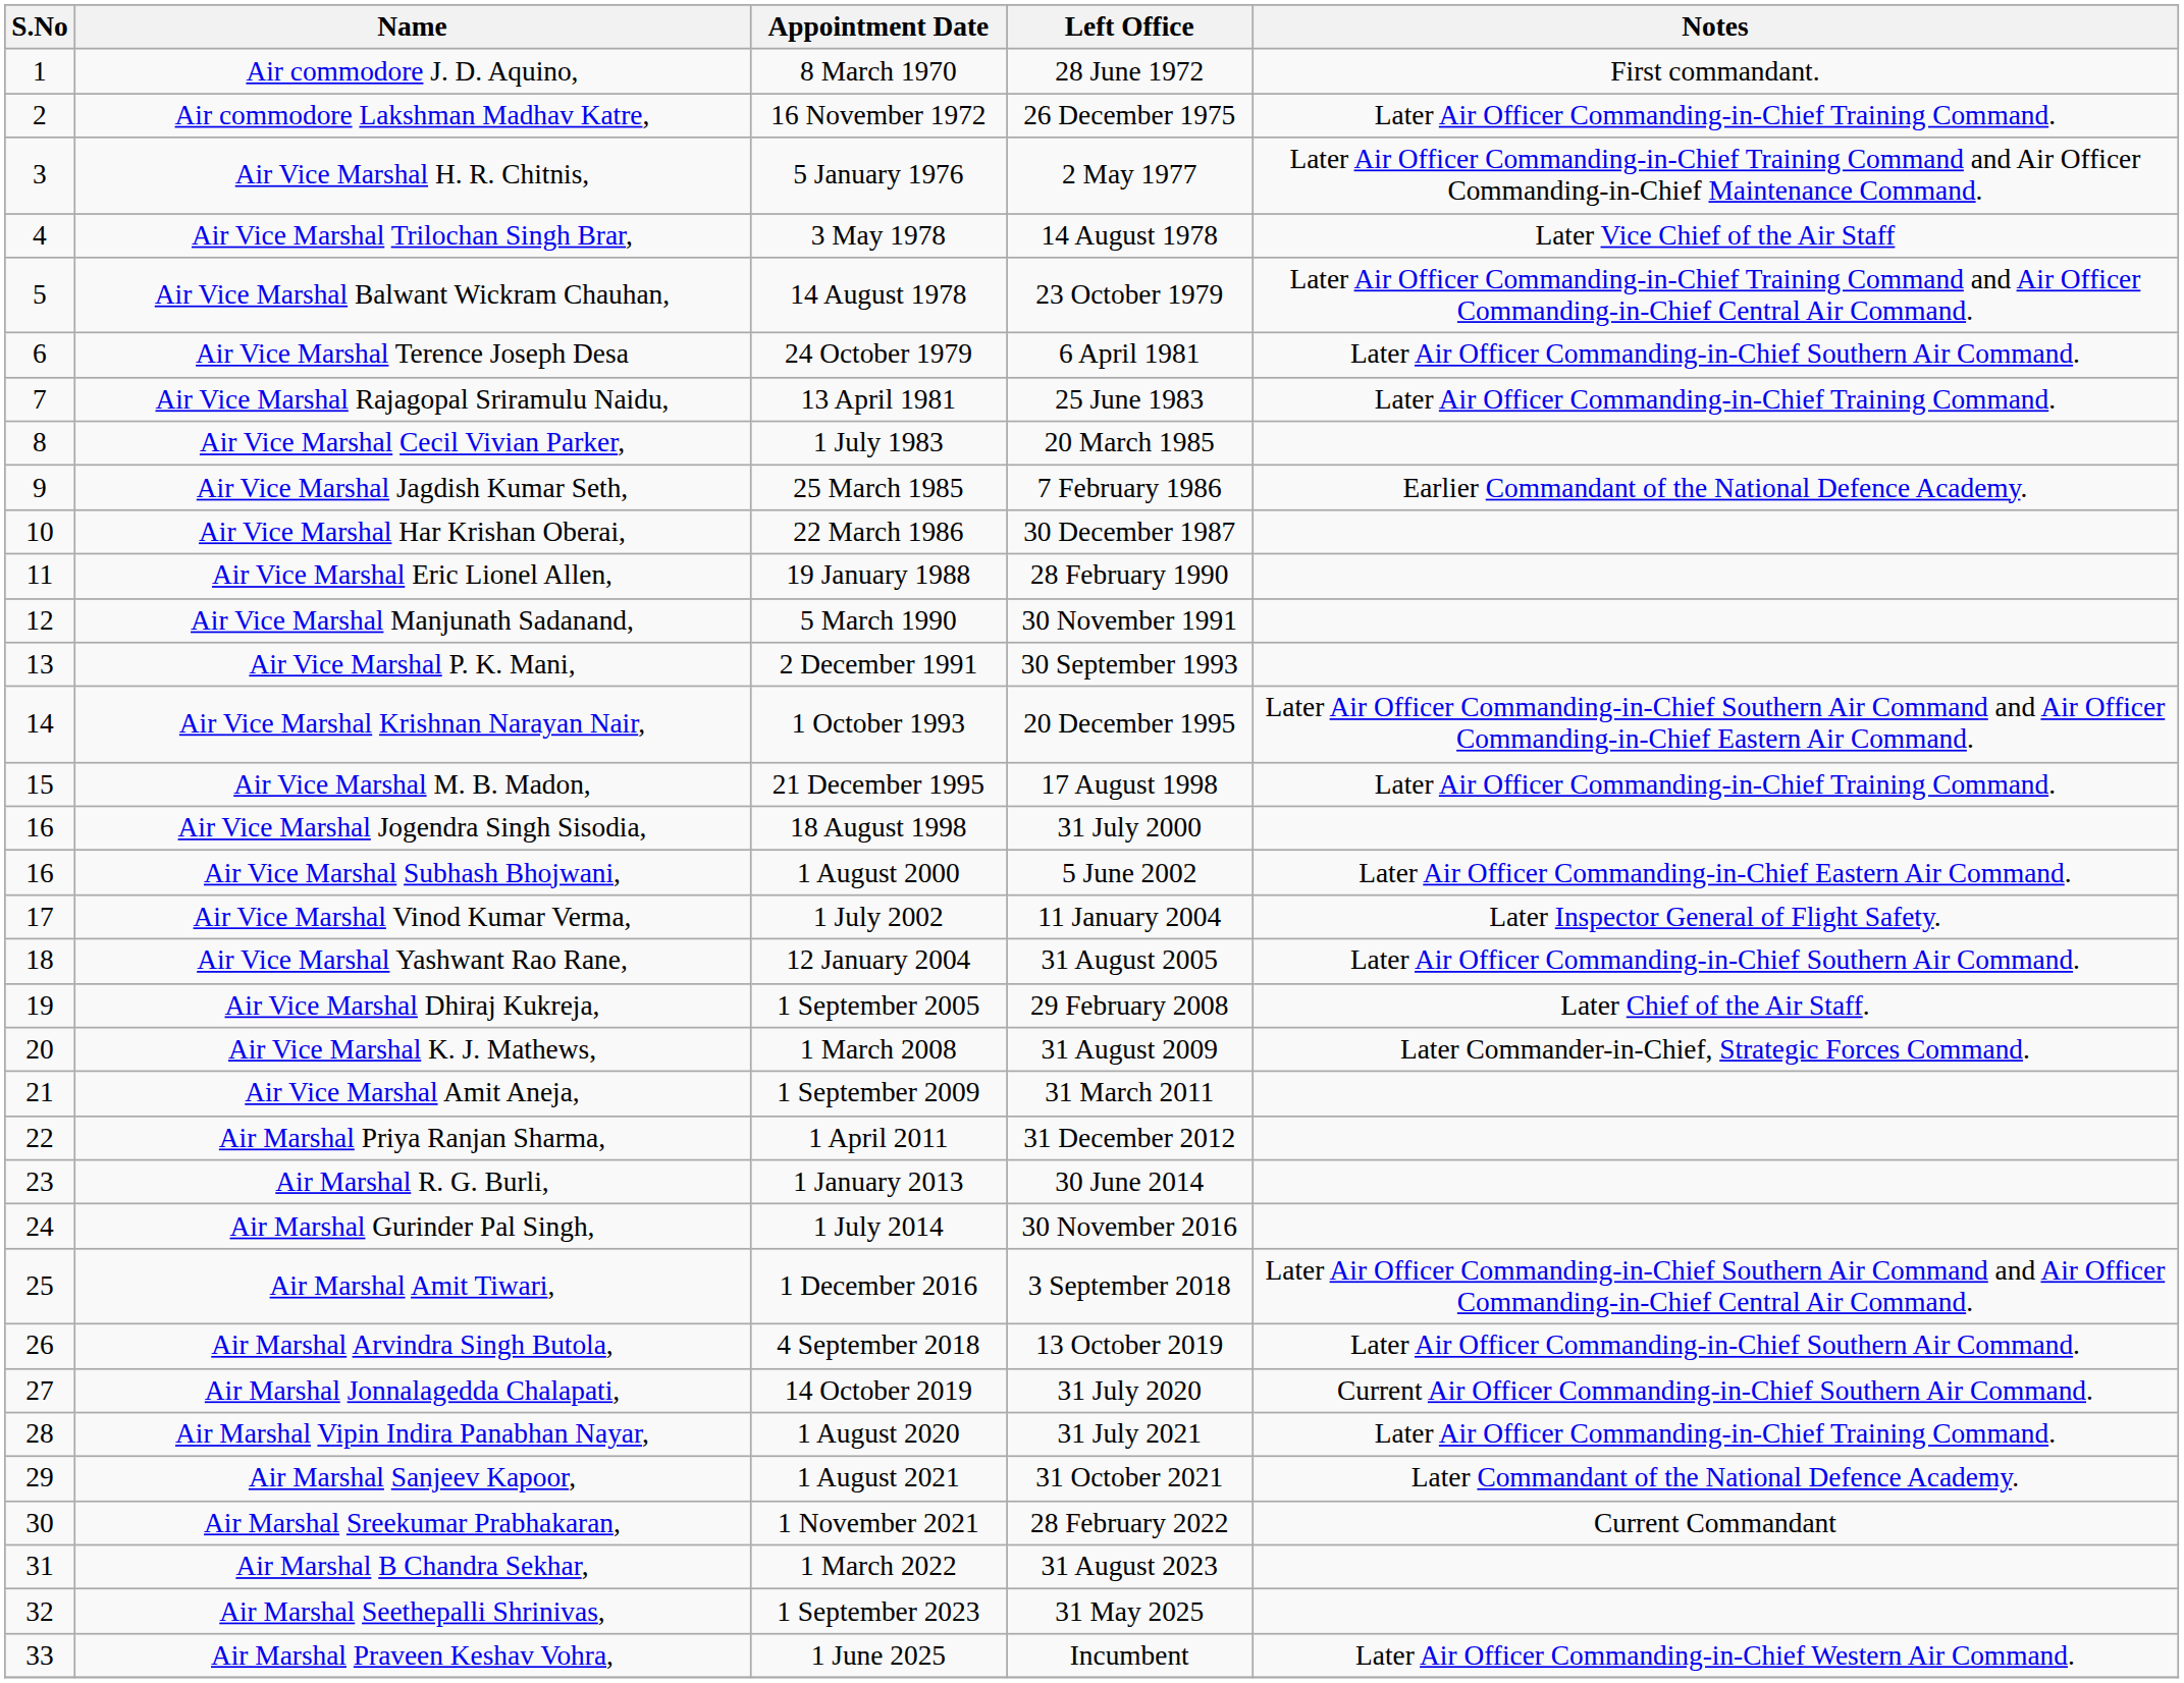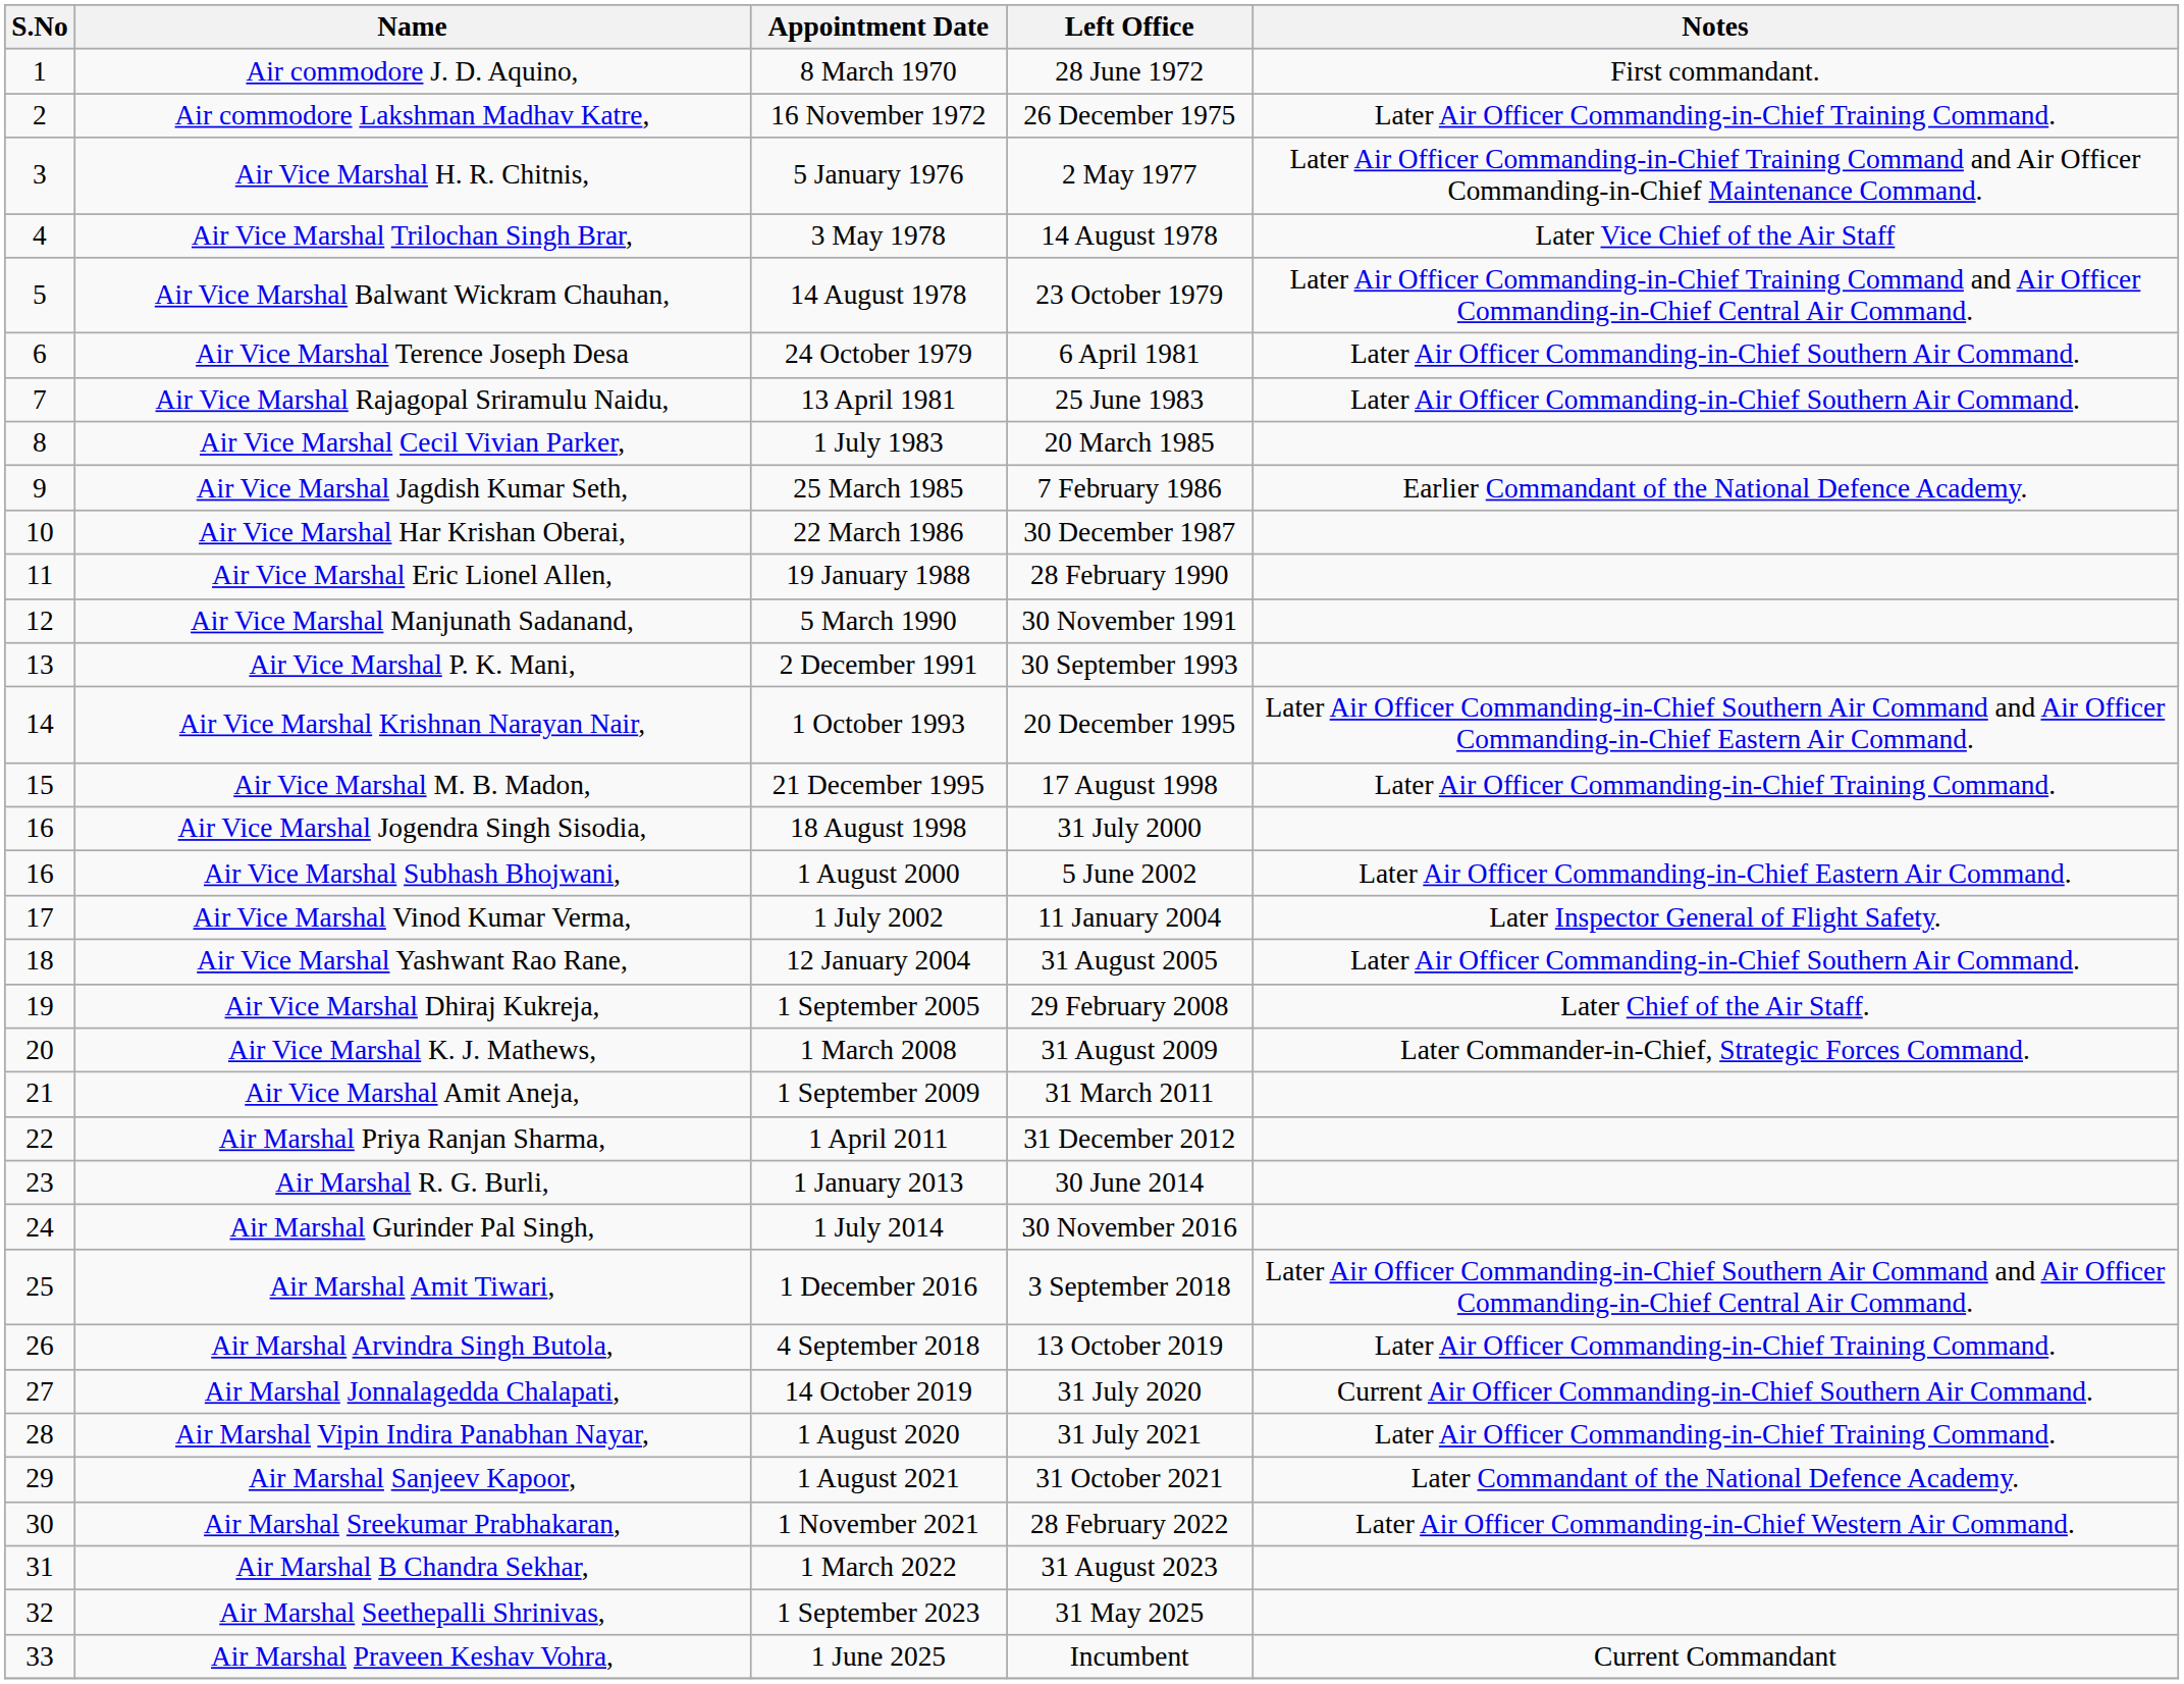Air Vice Marshal Rajagopal Sriramulu Naidu, | Notes: Later Air Officer Commanding-in-Chief Training Command. -> Later Air Officer Commanding-in-Chief Southern Air Command.
Air Marshal Arvindra Singh Butola, | Notes: Later Air Officer Commanding-in-Chief Southern Air Command. -> Later Air Officer Commanding-in-Chief Training Command.
Air Marshal Sreekumar Prabhakaran, | Notes: Current Commandant -> Later Air Officer Commanding-in-Chief Western Air Command.
Air Marshal Praveen Keshav Vohra, | Notes: Later Air Officer Commanding-in-Chief Western Air Command. -> Current Commandant
